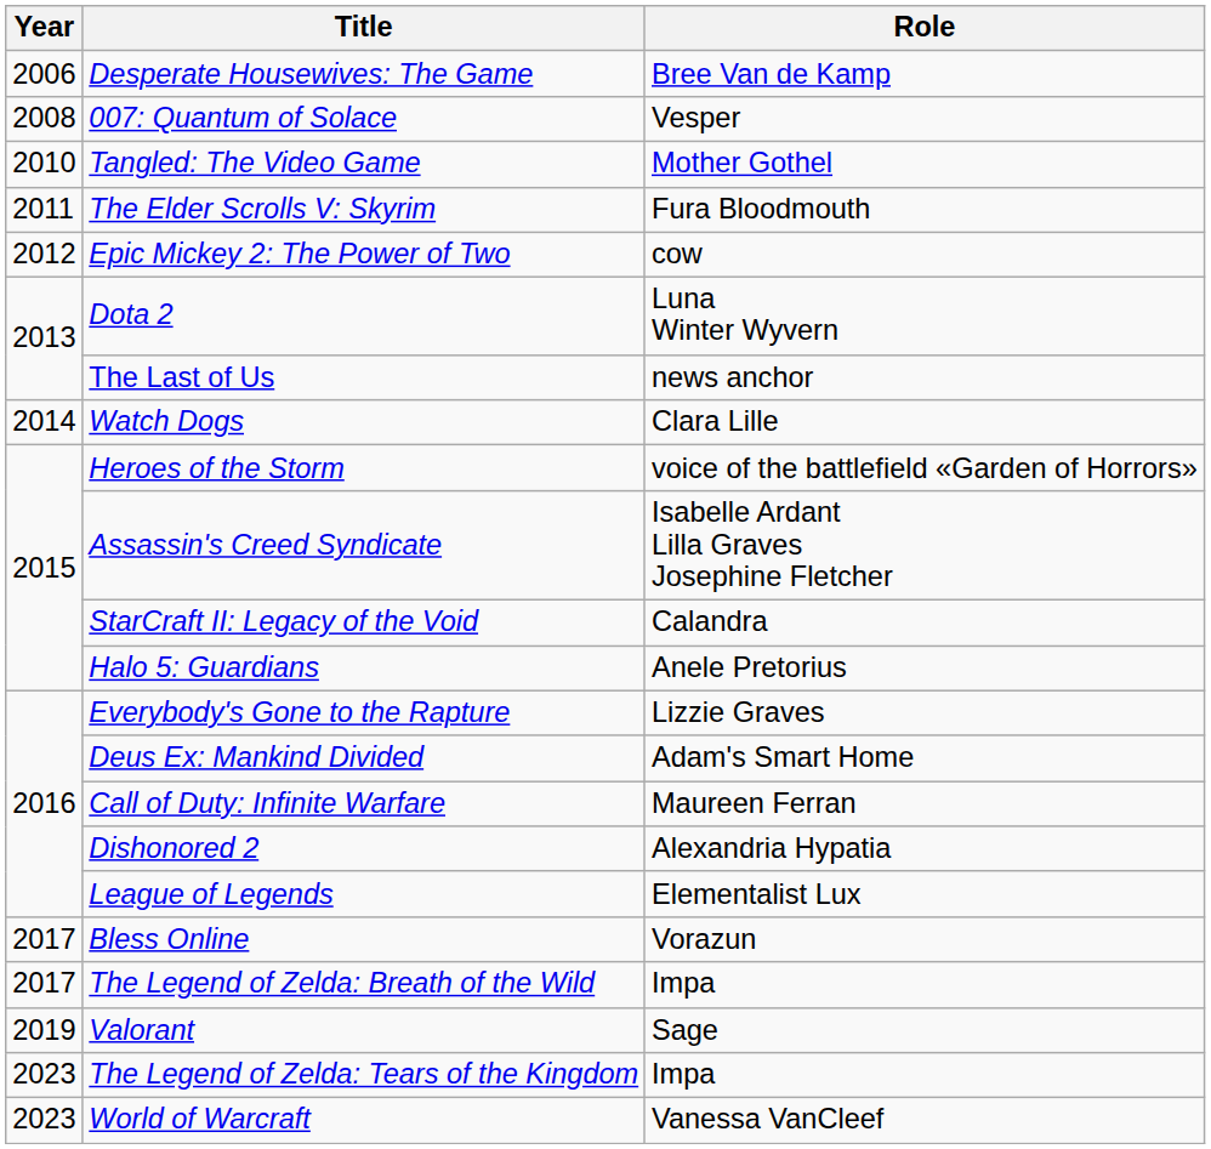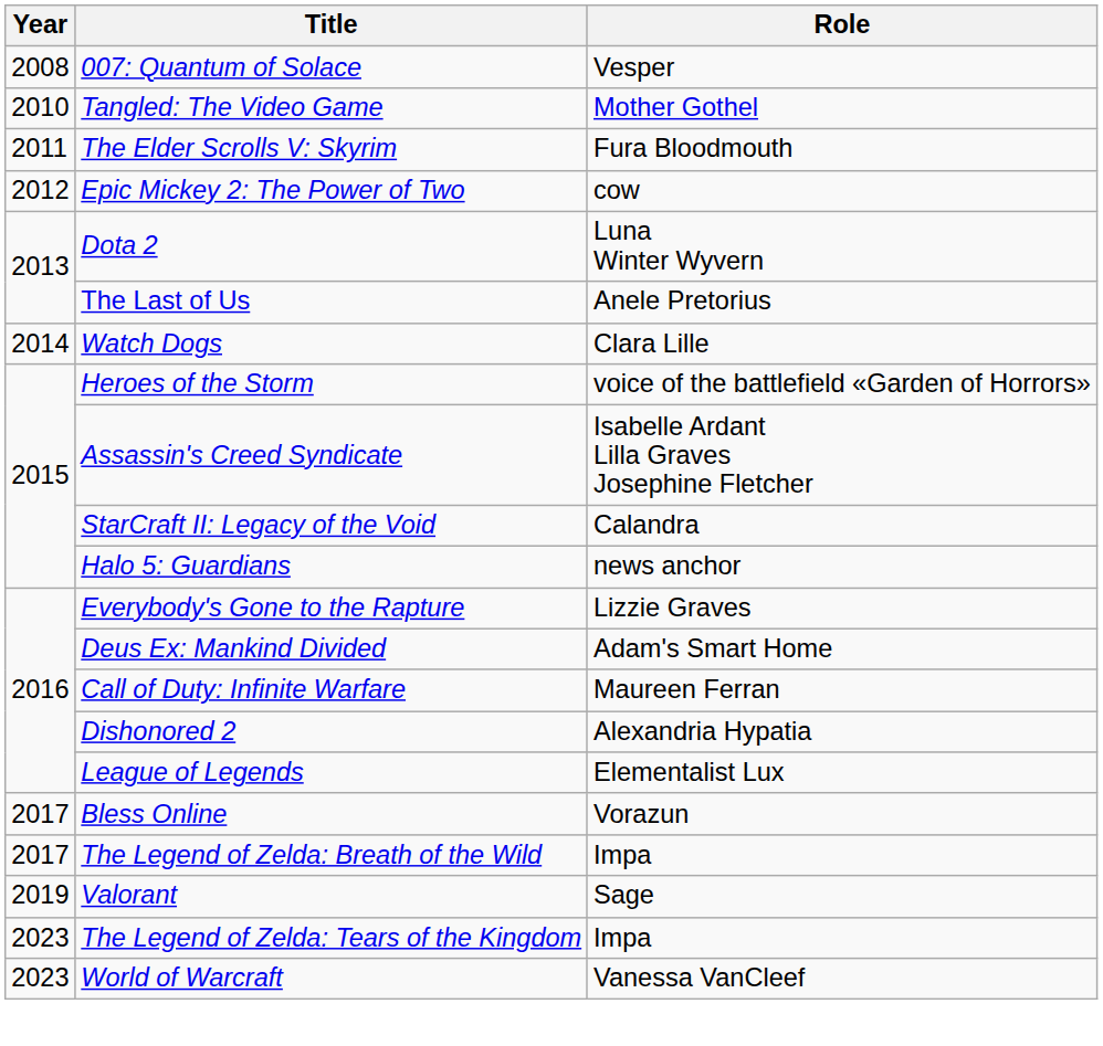- row: 2006 | Desperate Housewives: The Game | Bree Van de Kamp
The Last of Us | Role: news anchor -> Anele Pretorius
Halo 5: Guardians | Role: Anele Pretorius -> news anchor
